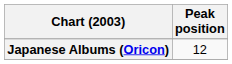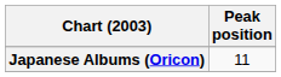Japanese Albums (Oricon) | Peak position: 12 -> 11
